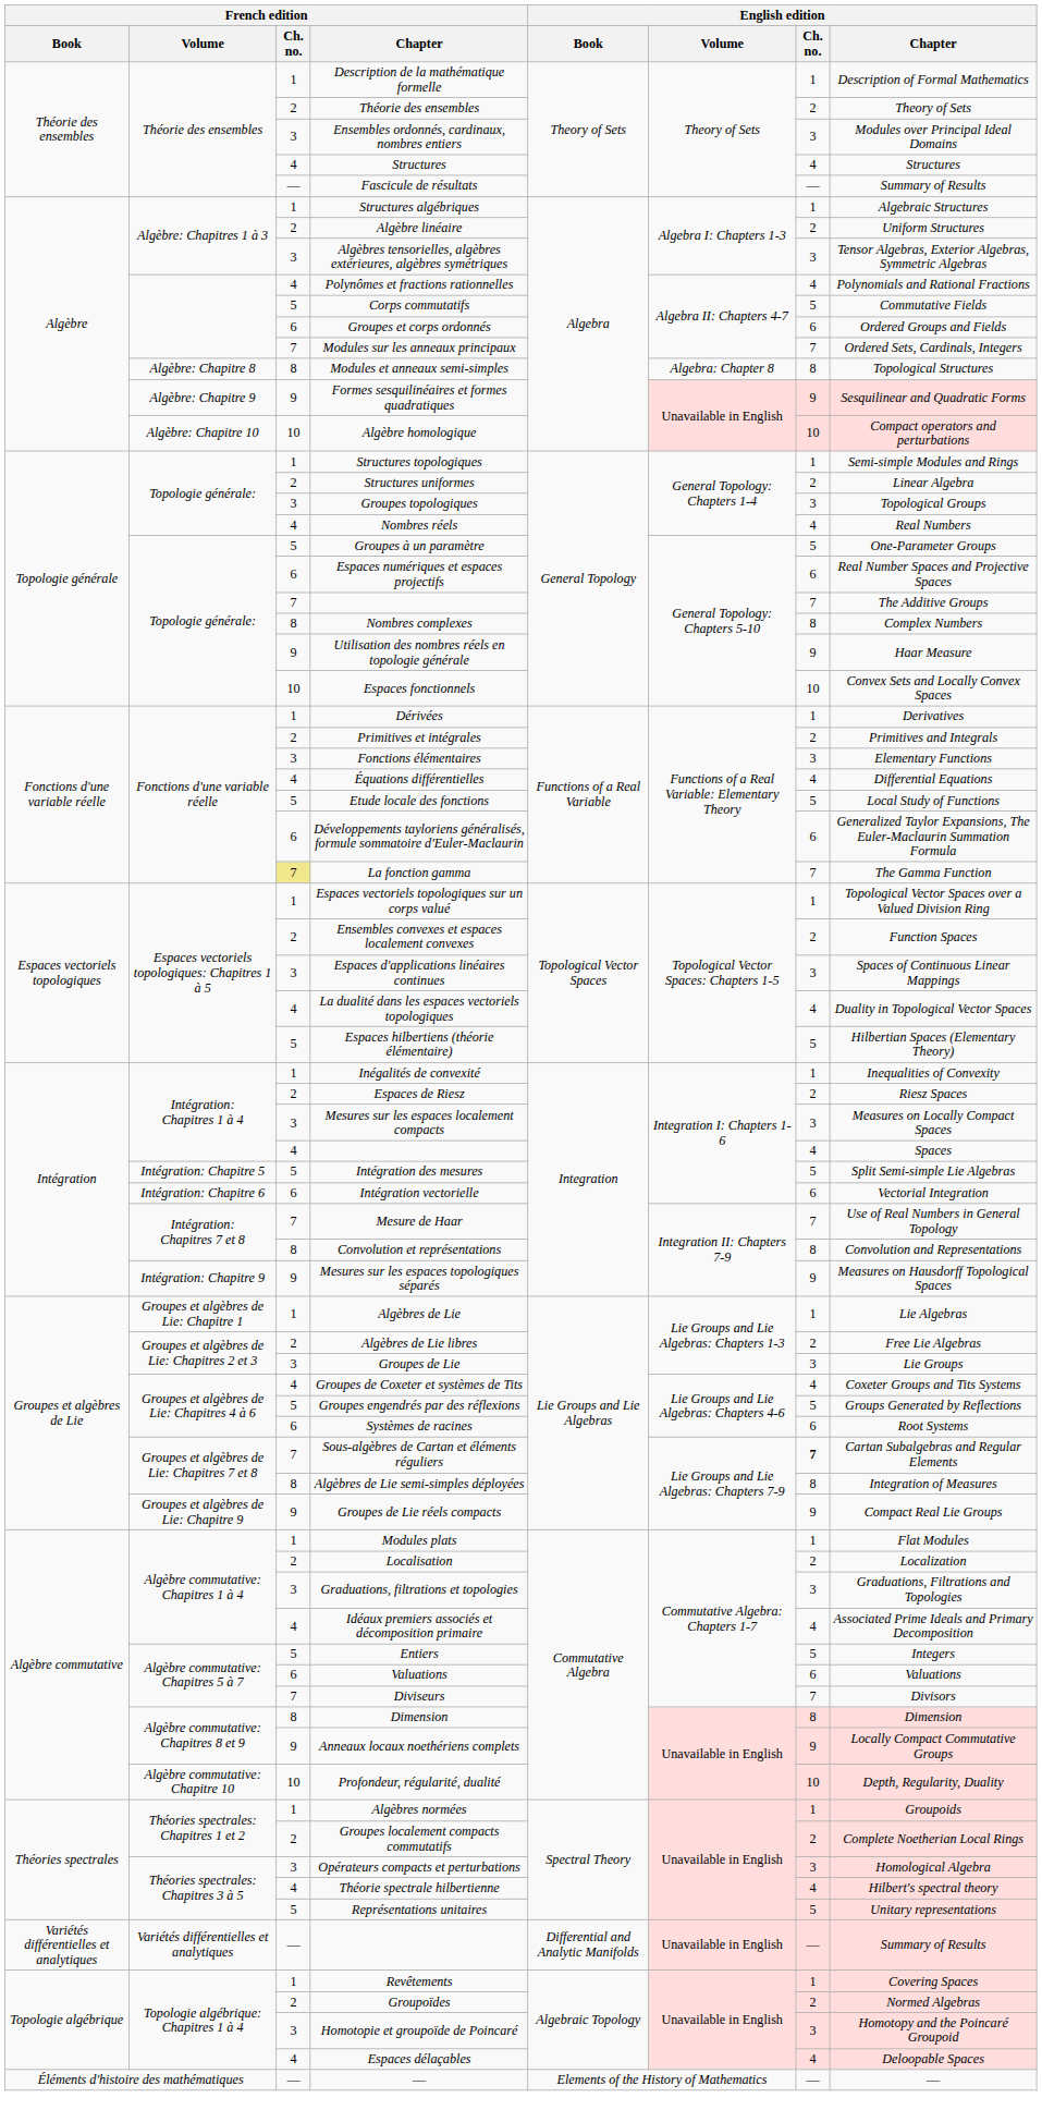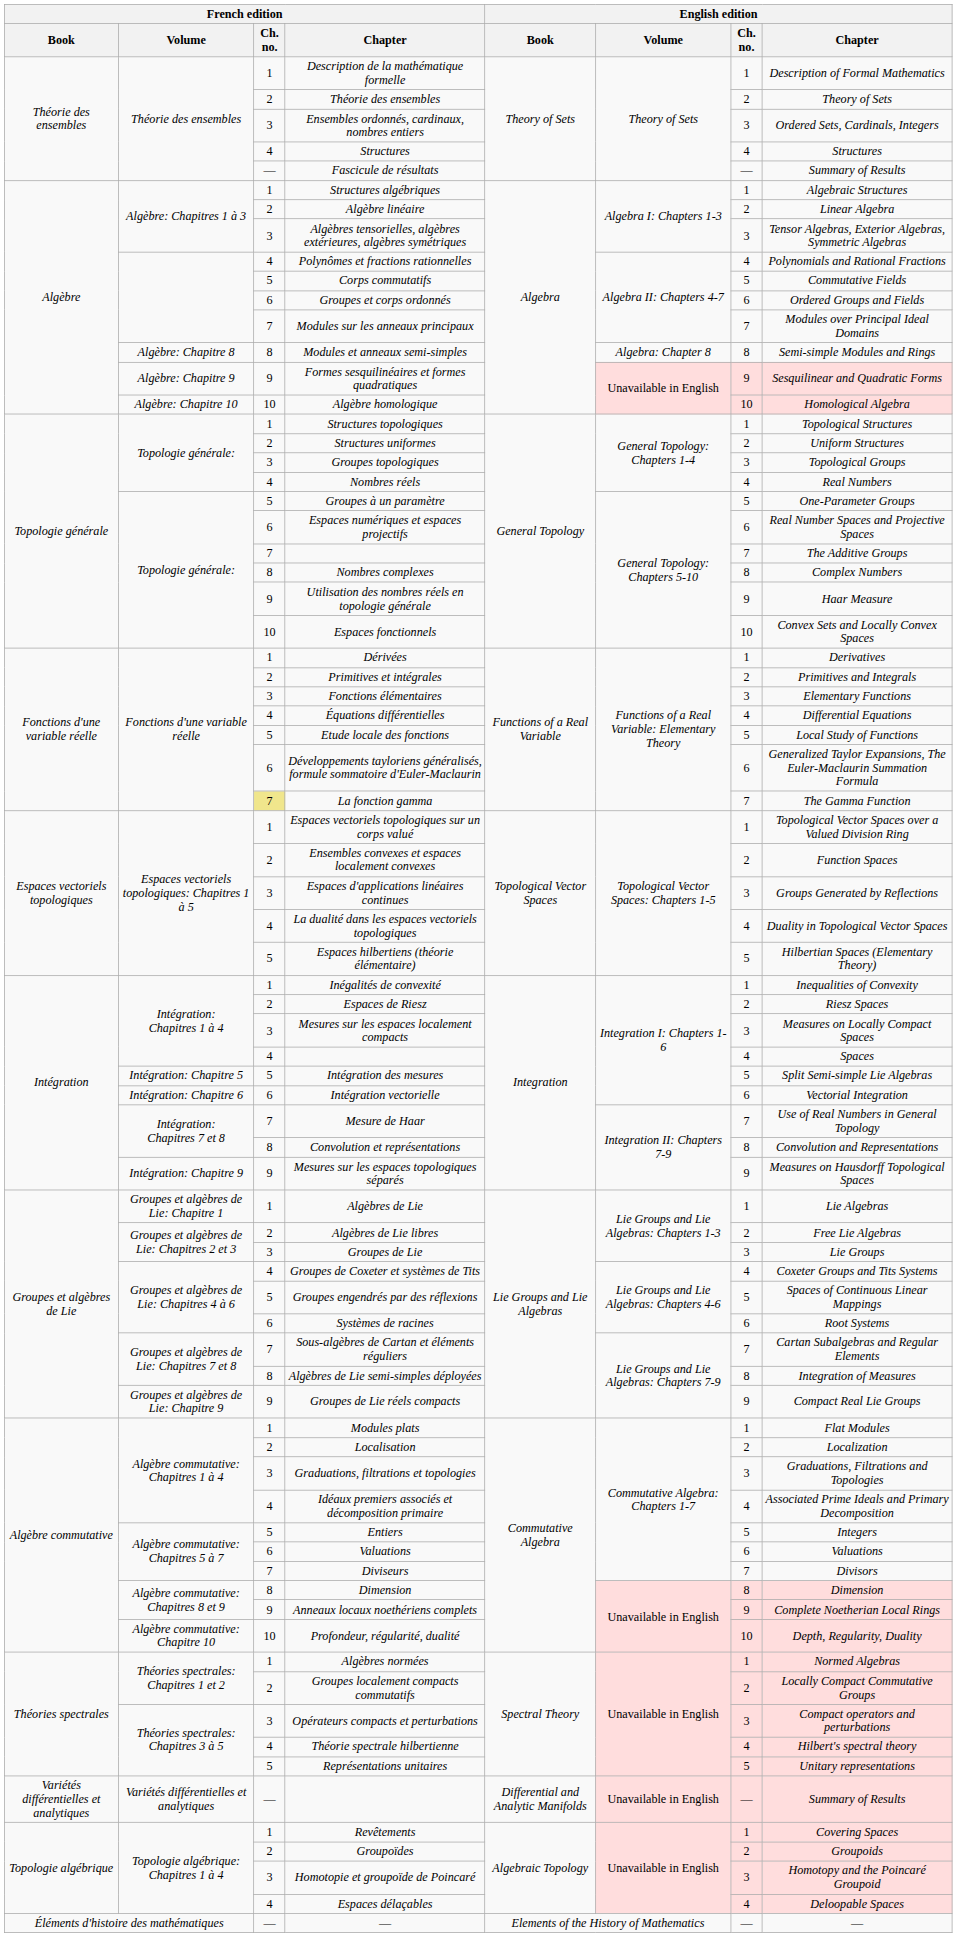Ensembles ordonnés, cardinaux, nombres entiers | English edition / Chapter: Modules over Principal Ideal Domains -> Ordered Sets, Cardinals, Integers
Algèbre linéaire | English edition / Chapter: Uniform Structures -> Linear Algebra
Modules sur les anneaux principaux | English edition / Chapter: Ordered Sets, Cardinals, Integers -> Modules over Principal Ideal Domains
Modules et anneaux semi-simples | English edition / Chapter: Topological Structures -> Semi-simple Modules and Rings
Algèbre homologique | English edition / Chapter: Compact operators and perturbations -> Homological Algebra
Structures topologiques | English edition / Chapter: Semi-simple Modules and Rings -> Topological Structures
Structures uniformes | English edition / Chapter: Linear Algebra -> Uniform Structures
Espaces d'applications linéaires continues | English edition / Chapter: Spaces of Continuous Linear Mappings -> Groups Generated by Reflections
Groupes engendrés par des réflexions | English edition / Chapter: Groups Generated by Reflections -> Spaces of Continuous Linear Mappings
Sous-algèbres de Cartan et éléments réguliers | English edition / Ch. no.: bold -> normal
Anneaux locaux noethériens complets | English edition / Chapter: Locally Compact Commutative Groups -> Complete Noetherian Local Rings
Algèbres normées | English edition / Chapter: Groupoids -> Normed Algebras
Groupes localement compacts commutatifs | English edition / Chapter: Complete Noetherian Local Rings -> Locally Compact Commutative Groups
Opérateurs compacts et perturbations | English edition / Chapter: Homological Algebra -> Compact operators and perturbations
Groupoïdes | English edition / Chapter: Normed Algebras -> Groupoids
